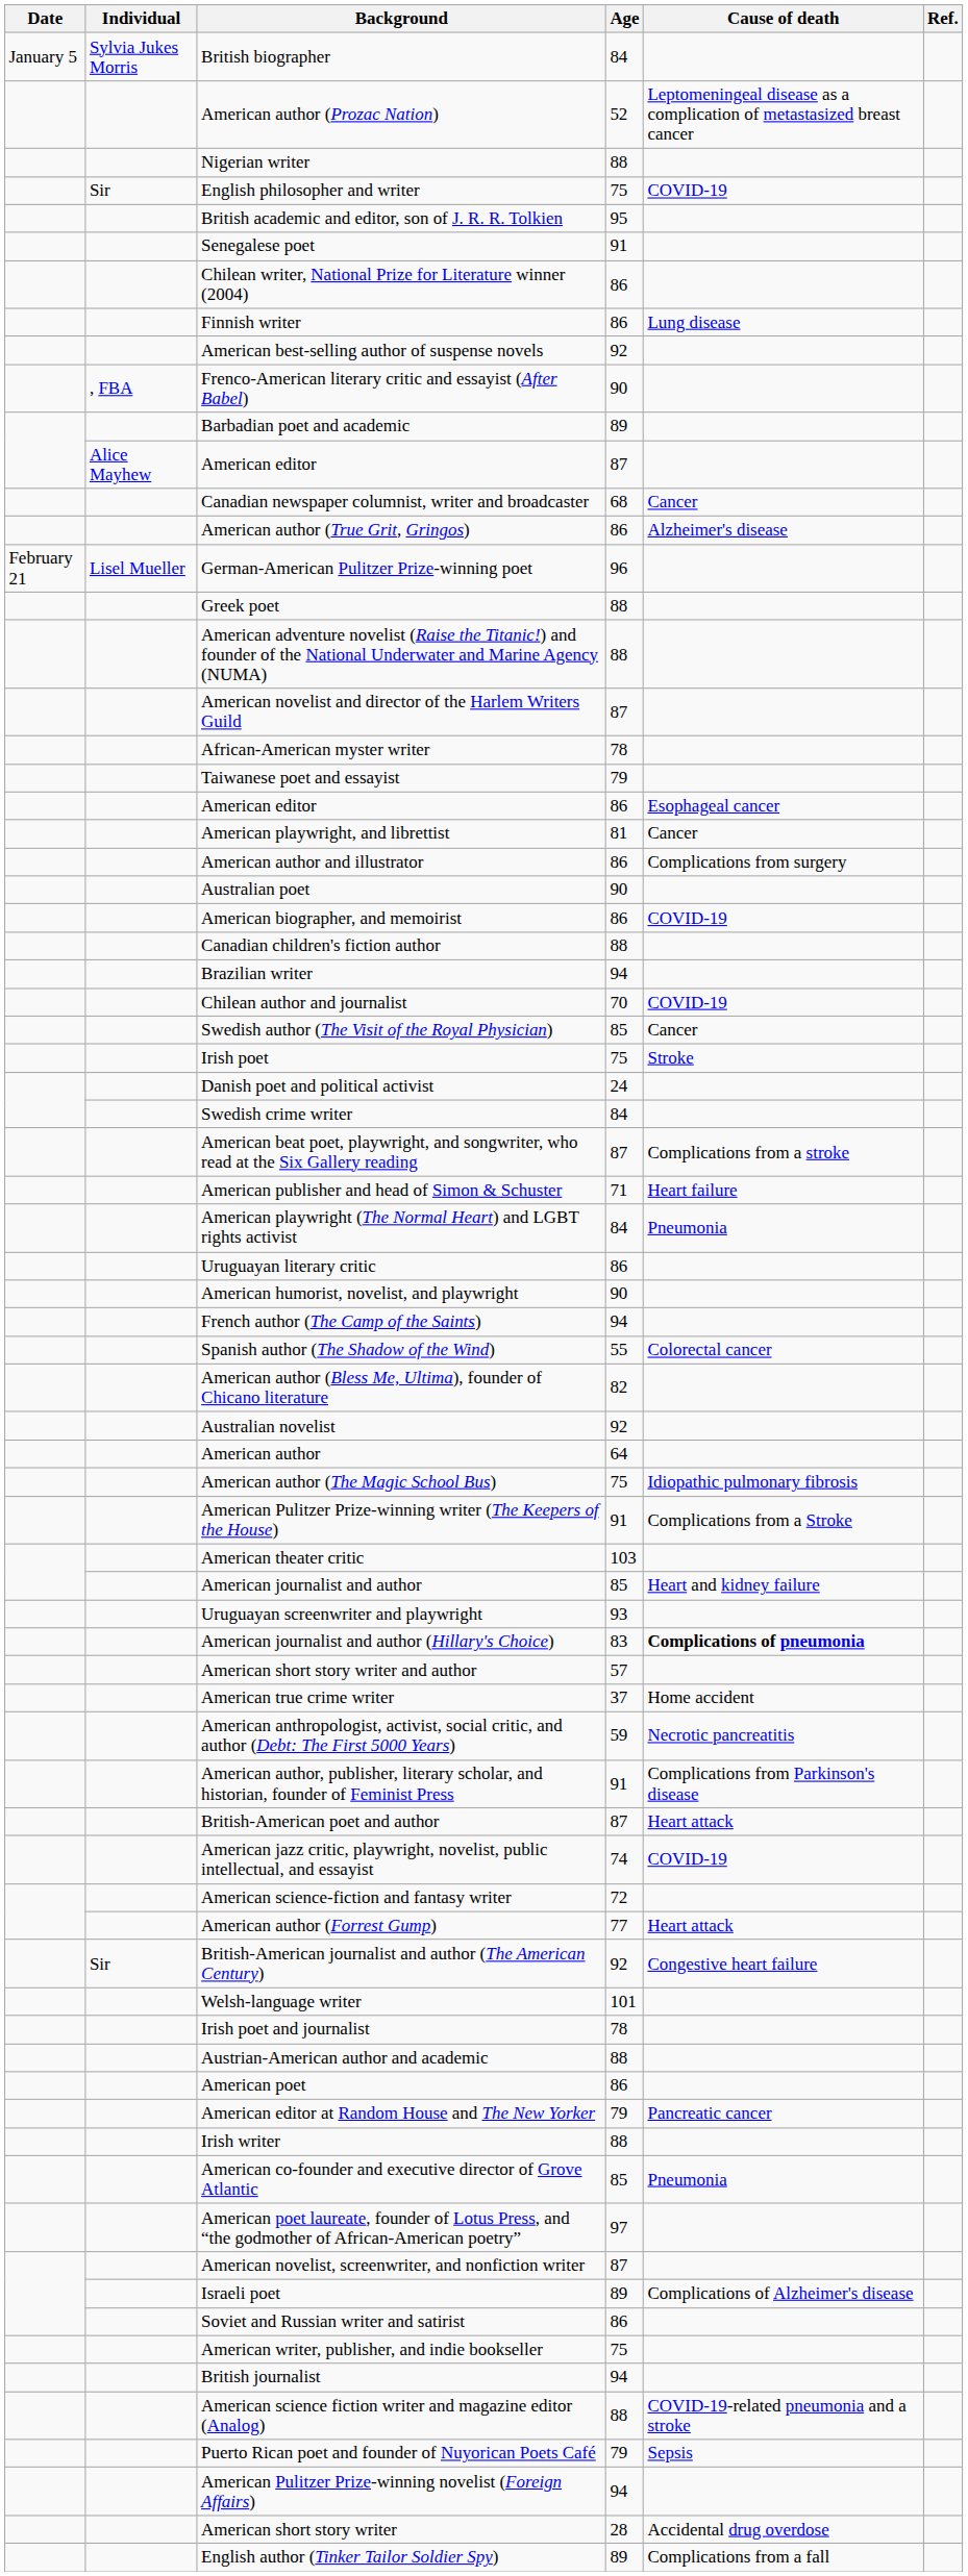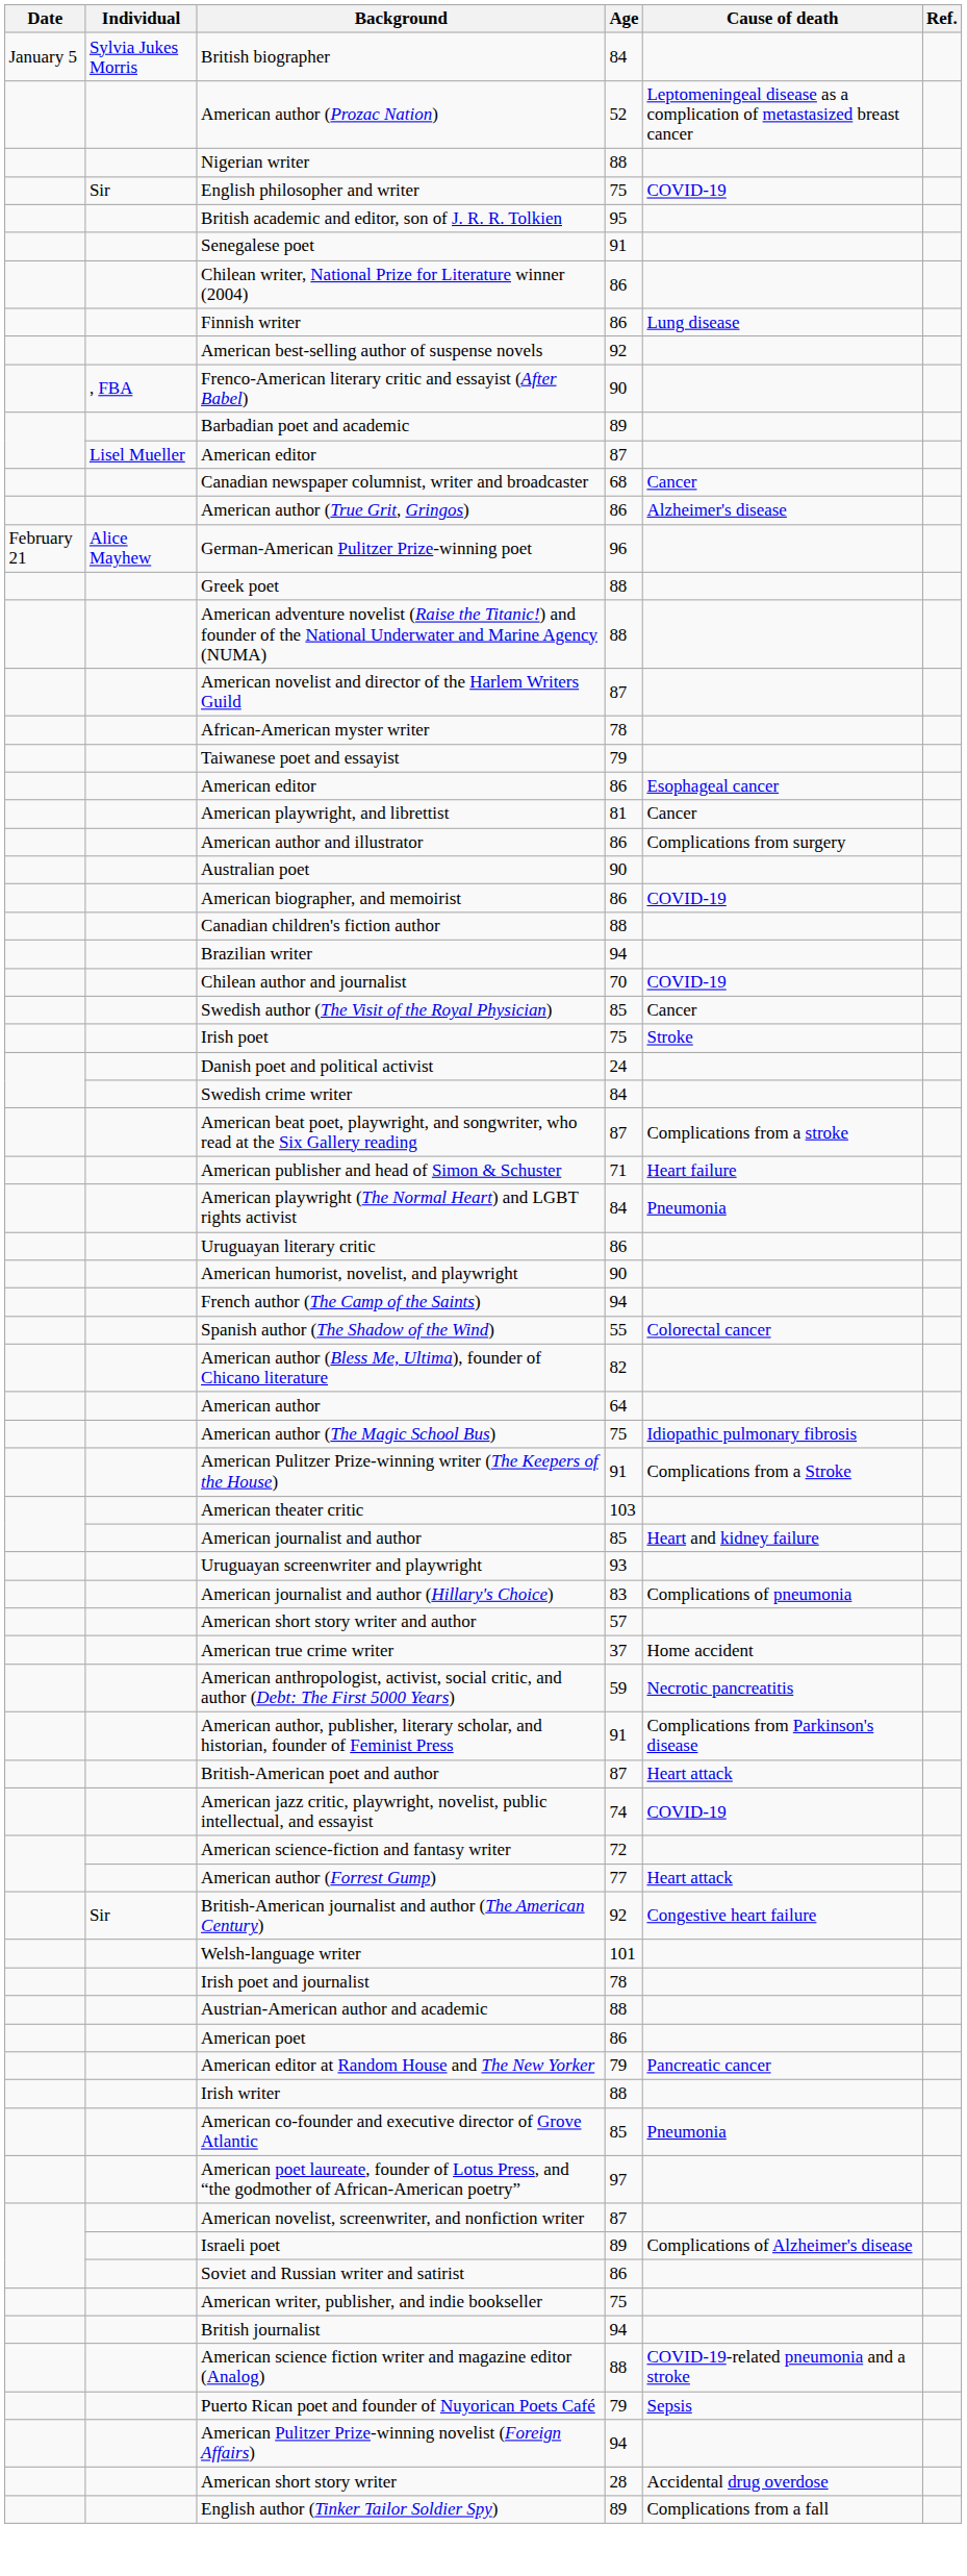American editor / 87 | Individual: Alice Mayhew -> Lisel Mueller
German-American Pulitzer Prize-winning poet | Individual: Lisel Mueller -> Alice Mayhew
- row: Australian novelist | 92
American journalist and author (Hillary's Choice) | Cause of death: bold -> normal
